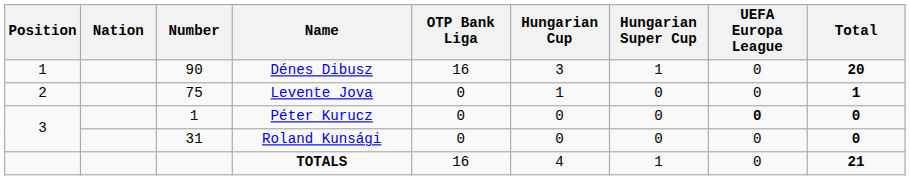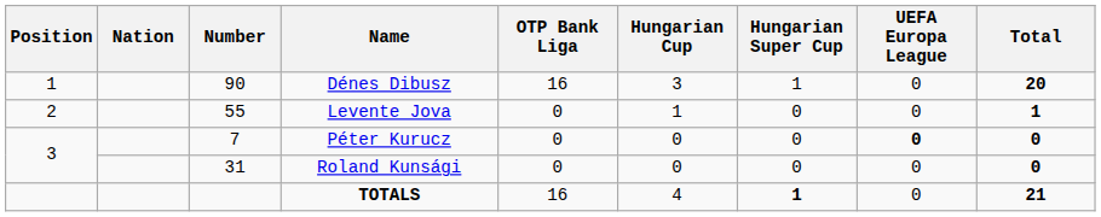Levente Jova | Number: 75 -> 55
Péter Kurucz | Number: 1 -> 7
TOTALS | Hungarian Super Cup: normal -> bold
